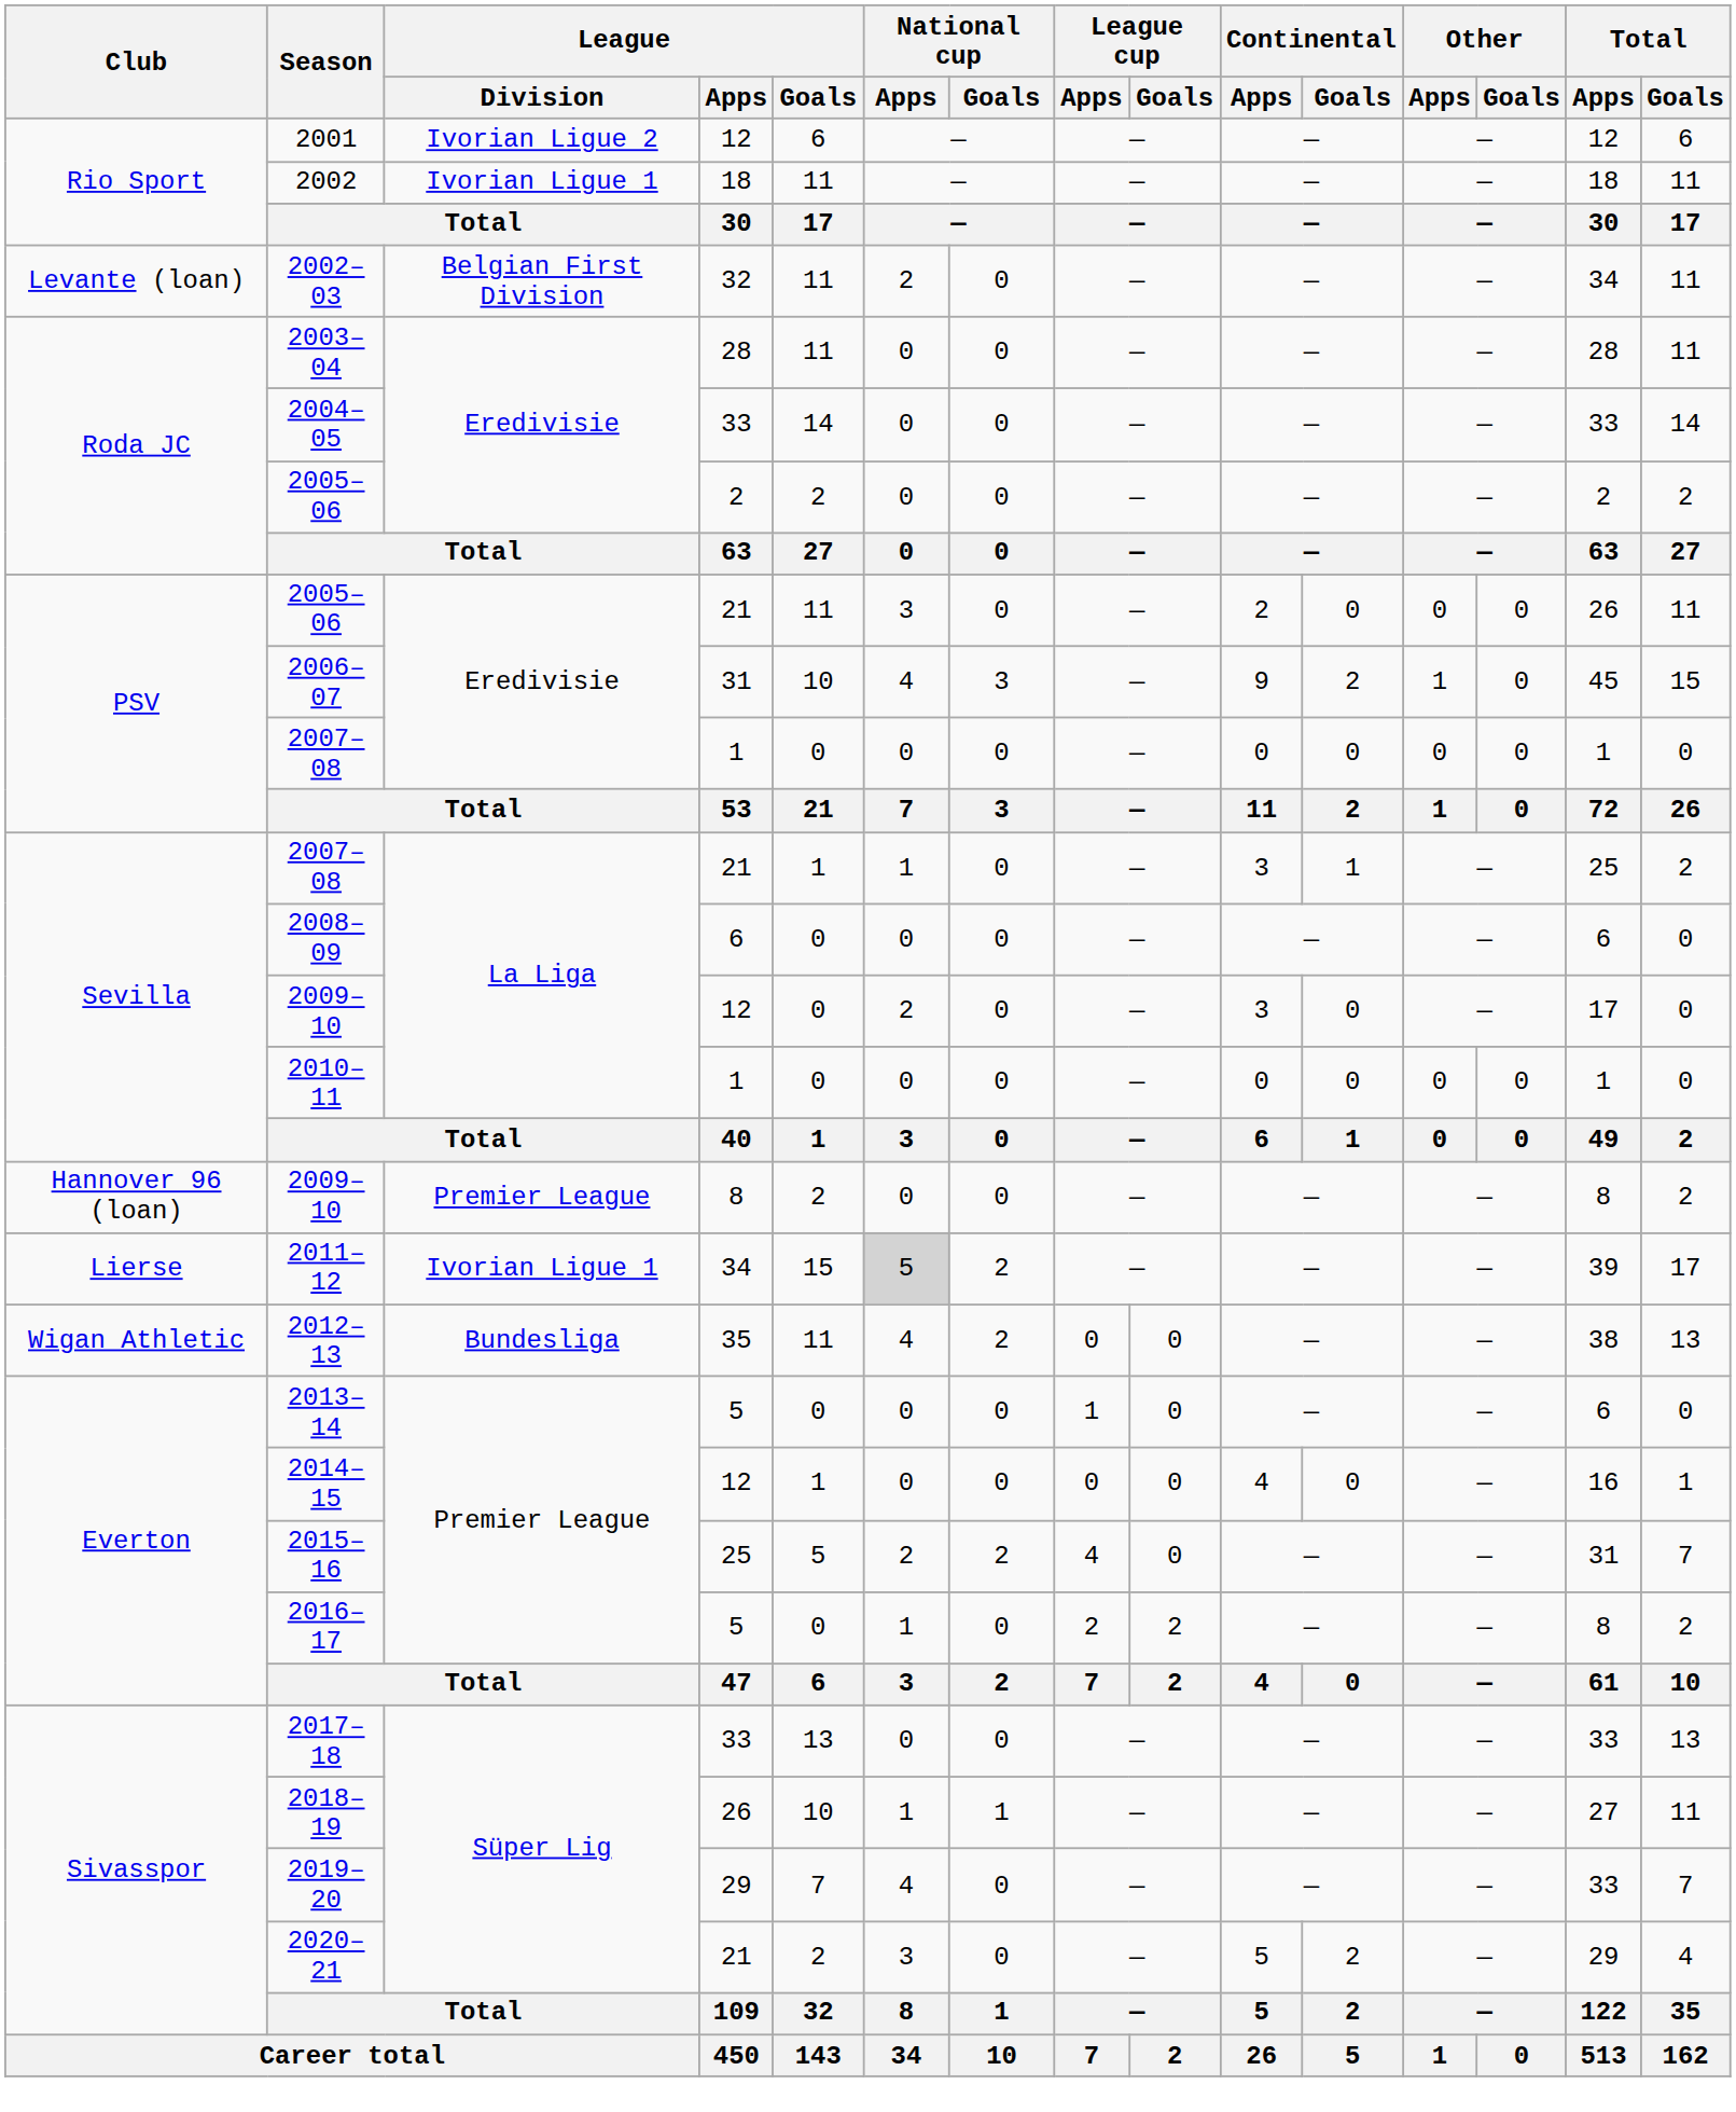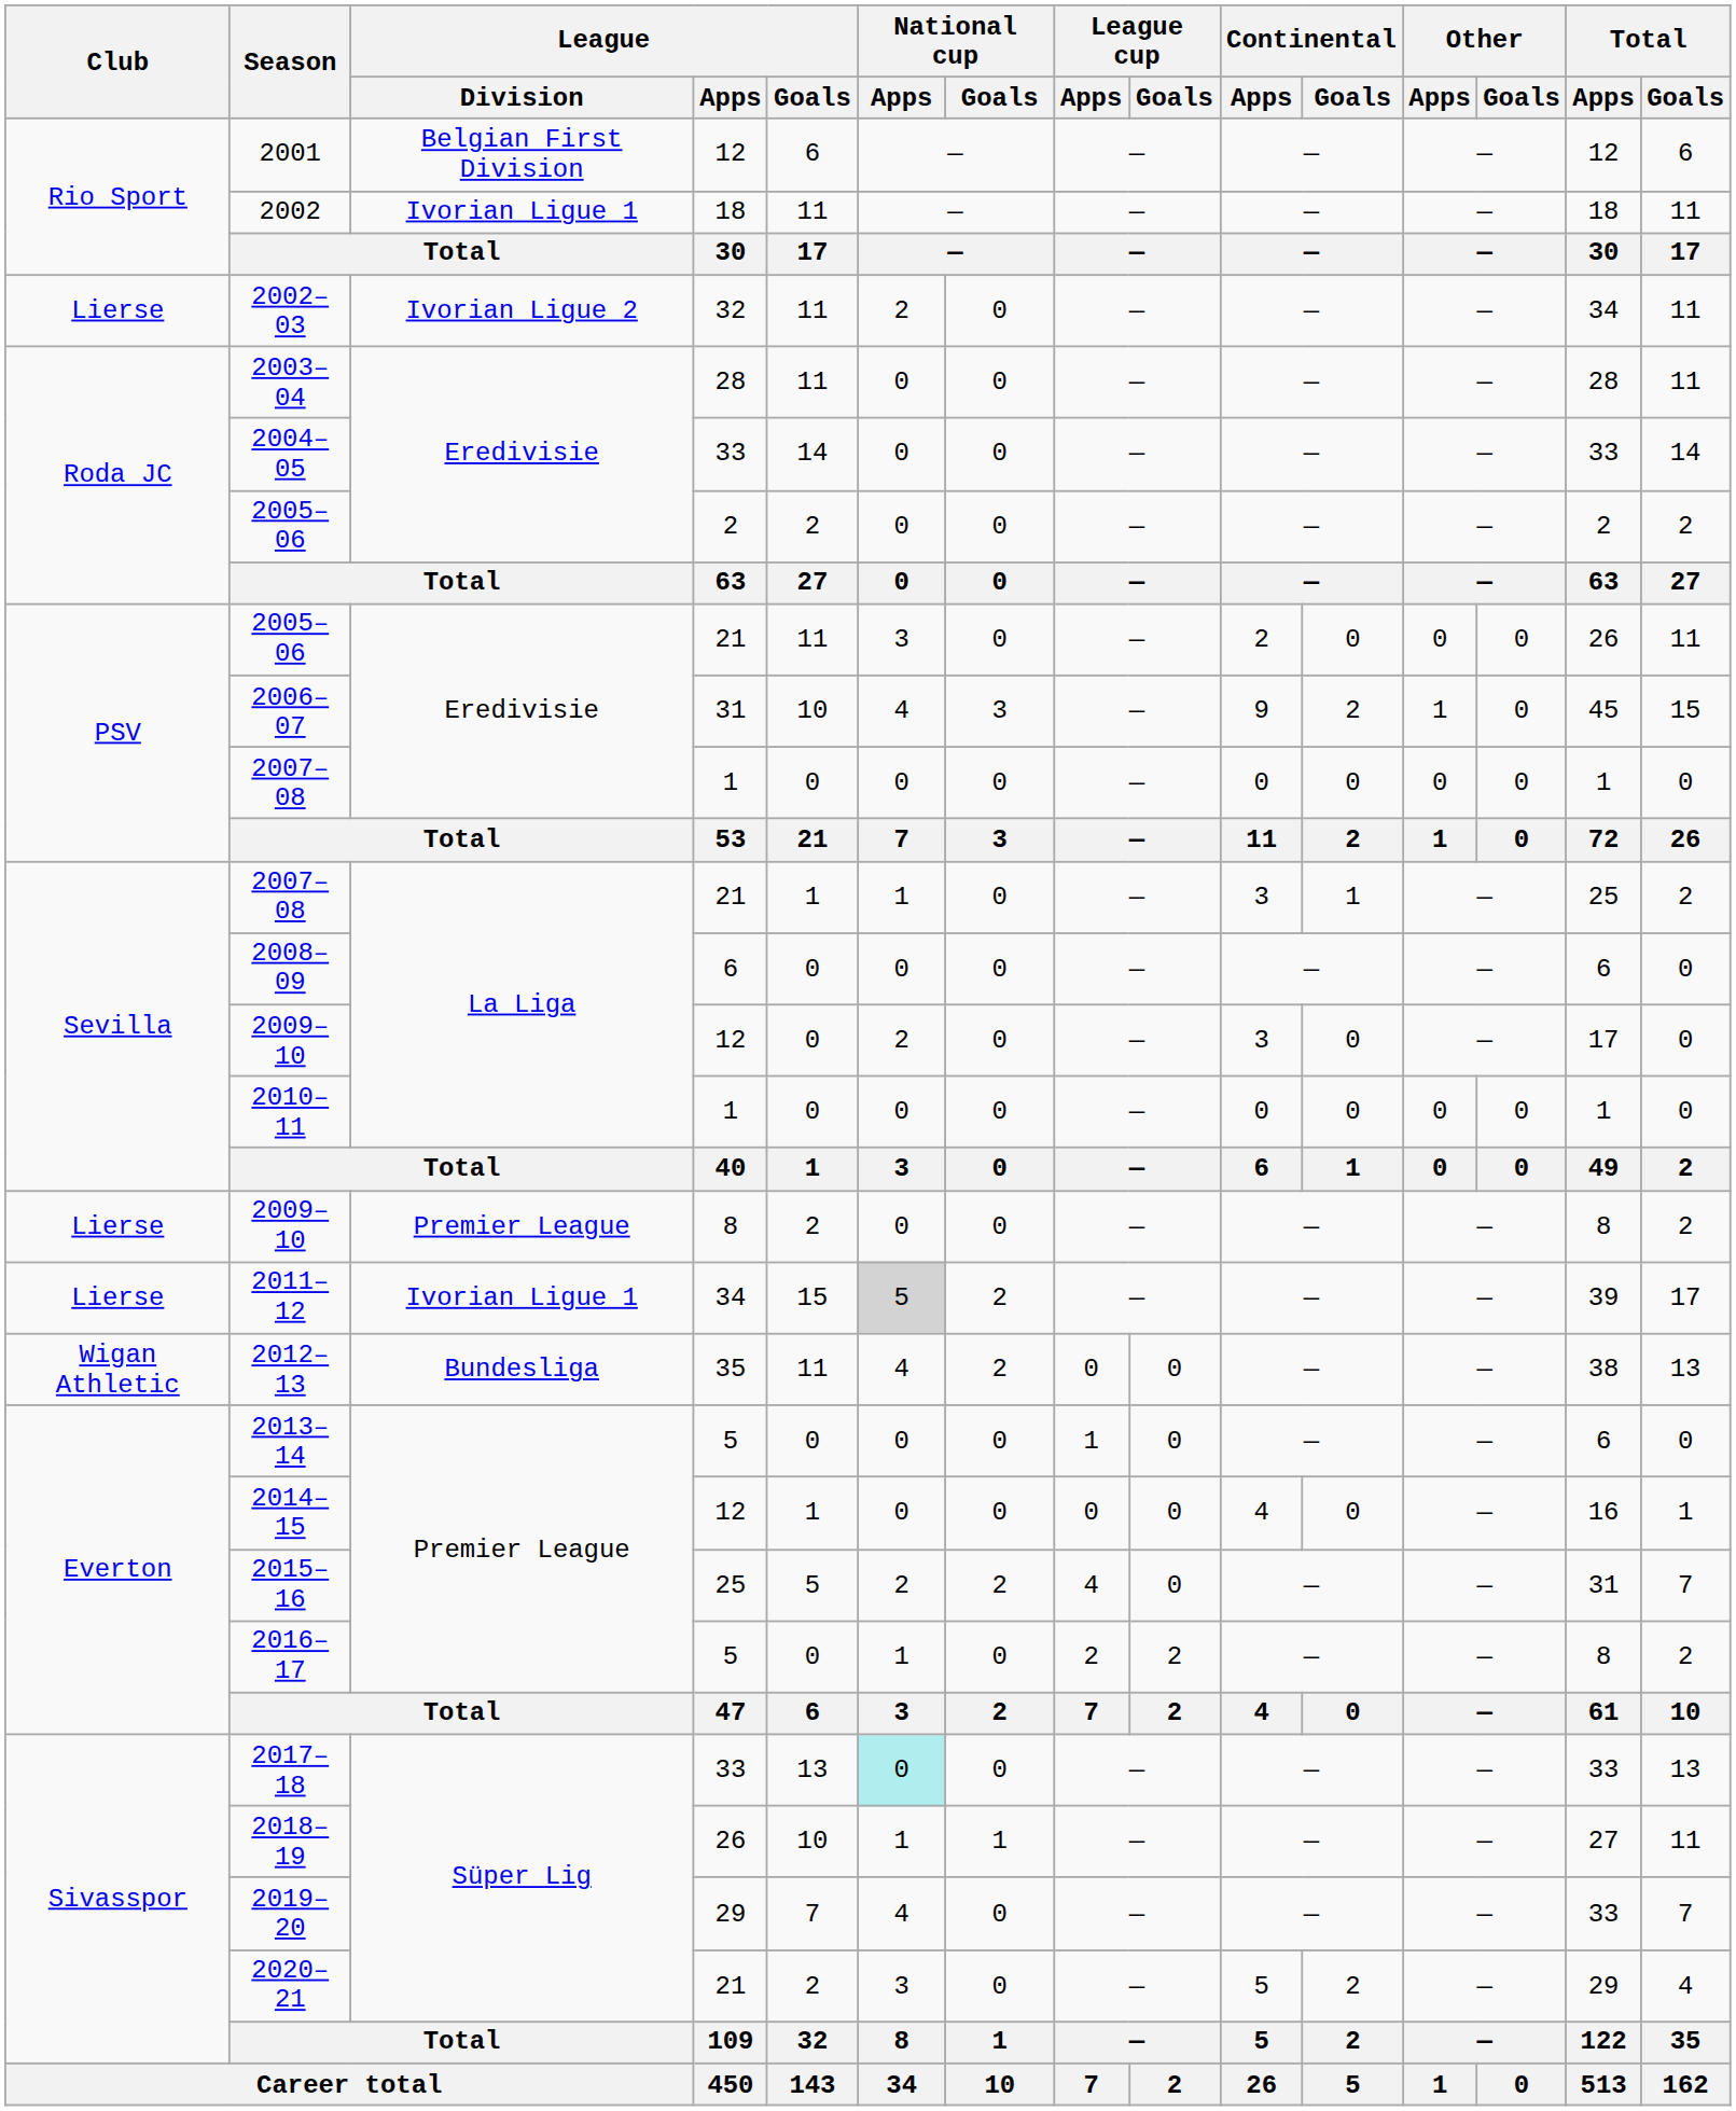2001 | League / Division: Ivorian Ligue 2 -> Belgian First Division
2002–03 | Club: Levante (loan) -> Lierse
2002–03 | League / Division: Belgian First Division -> Ivorian Ligue 2
2009–10 / 8 | Club: Hannover 96 (loan) -> Lierse
2017–18 | National cup / Apps: no background -> paleturquoise background
